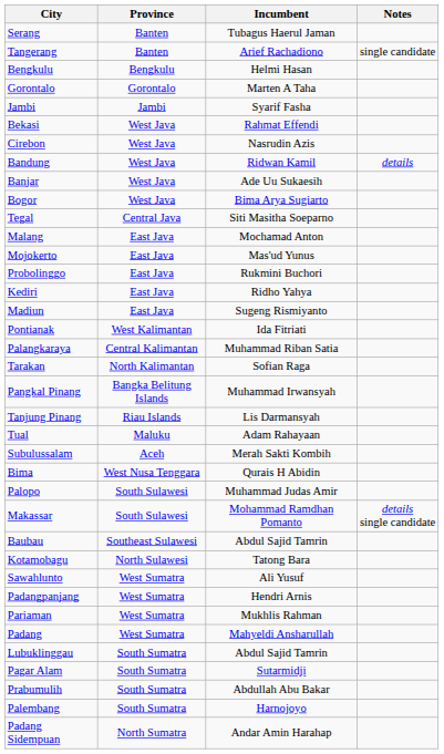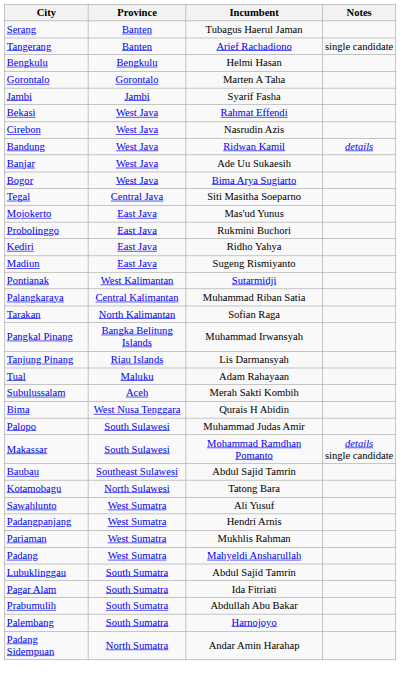- row: Malang | East Java | Mochamad Anton
Pontianak | Incumbent: Ida Fitriati -> Sutarmidji
Pagar Alam | Incumbent: Sutarmidji -> Ida Fitriati
